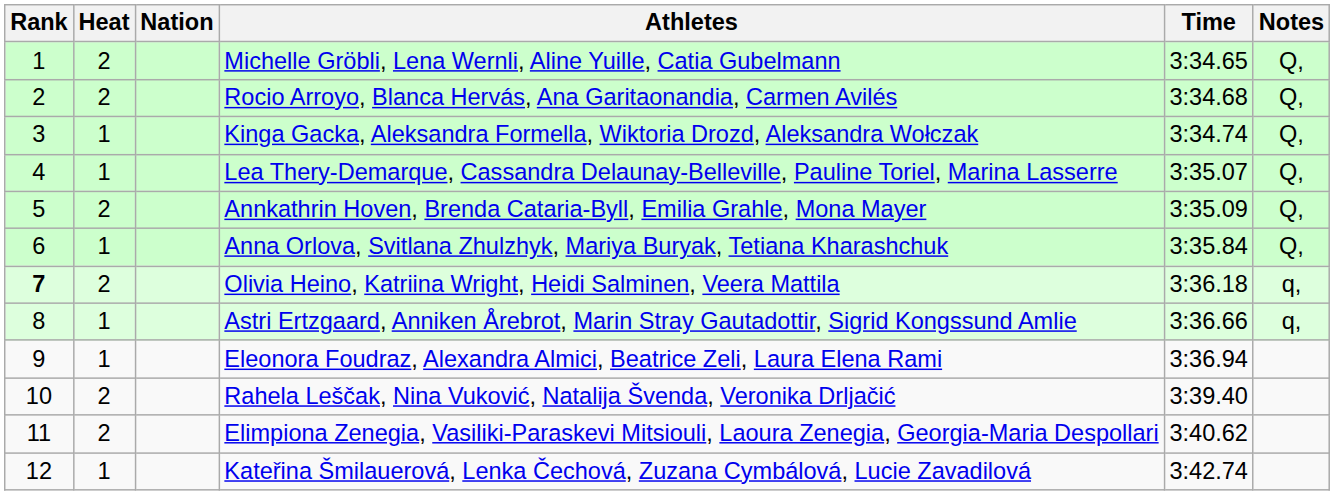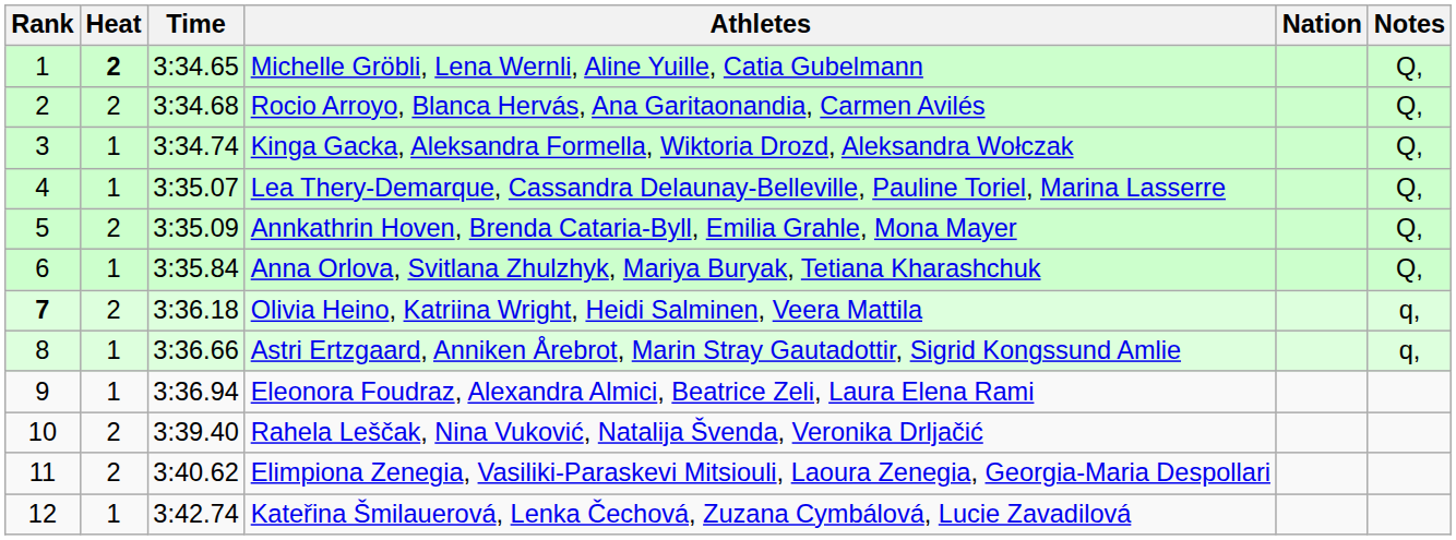columns swapped: Nation <-> Time
Michelle Gröbli, Lena Wernli, Aline Yuille, Catia Gubelmann | Heat: normal -> bold
